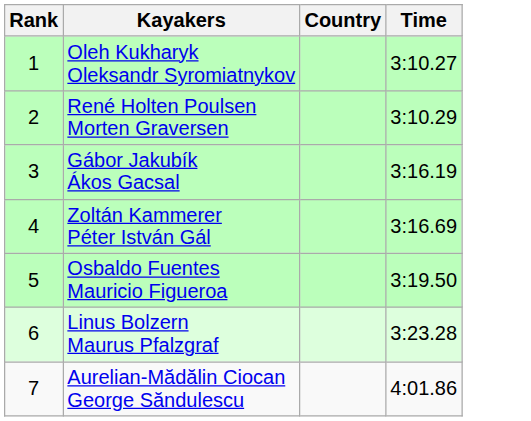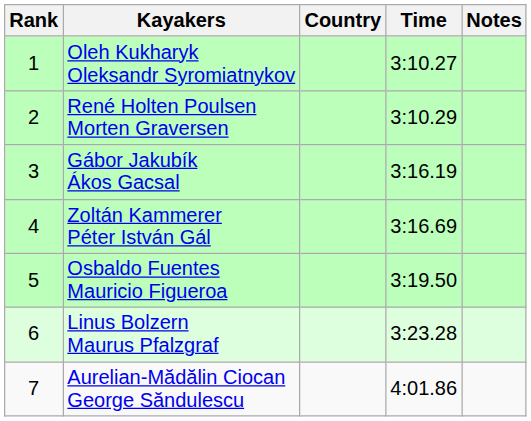+ column: Notes
